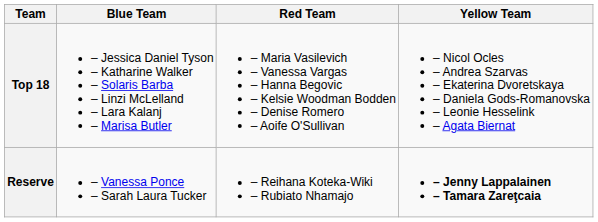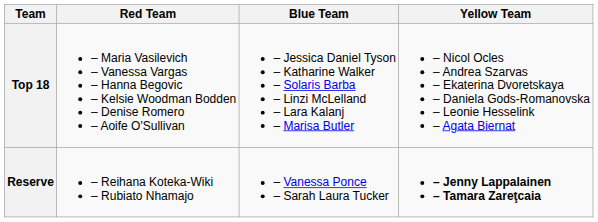columns swapped: Blue Team <-> Red Team
